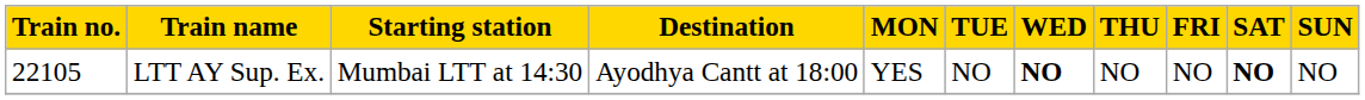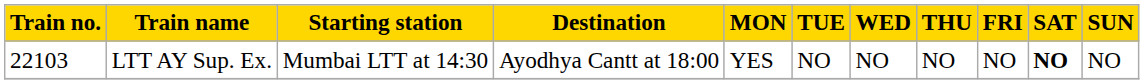LTT AY Sup. Ex. | Train no.: 22105 -> 22103
LTT AY Sup. Ex. | WED: bold -> normal
